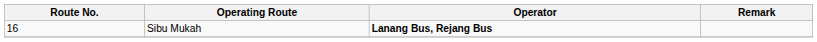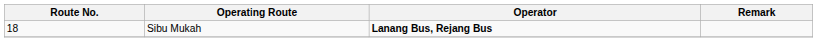Sibu Mukah | Route No.: 16 -> 18
